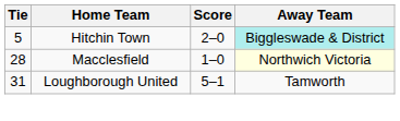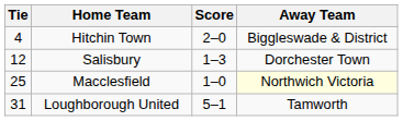Hitchin Town | Tie: 5 -> 4
Hitchin Town | Away Team: paleturquoise background -> no background
+ row: 12 | Salisbury | 1–3 | Dorchester Town
Macclesfield | Tie: 28 -> 25
